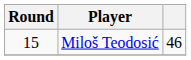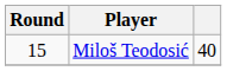Miloš Teodosić | column 3: 46 -> 40
